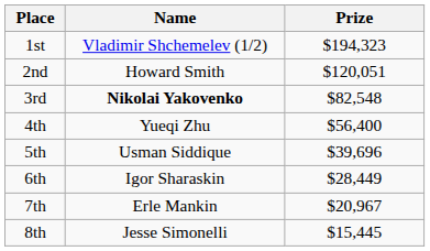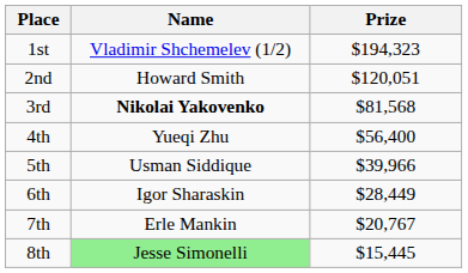3rd | Prize: $82,548 -> $81,568
5th | Prize: $39,696 -> $39,966
7th | Prize: $20,967 -> $20,767
8th | Name: no background -> lightgreen background
